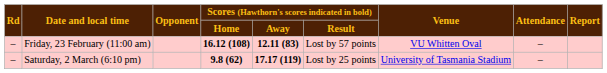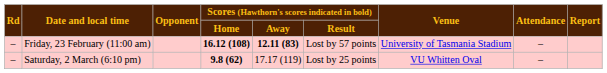Friday, 23 February (11:00 am) | Venue: VU Whitten Oval -> University of Tasmania Stadium
Saturday, 2 March (6:10 pm) | Scores (Hawthorn's scores indicated in bold) / Away: bold -> normal
Saturday, 2 March (6:10 pm) | Venue: University of Tasmania Stadium -> VU Whitten Oval
